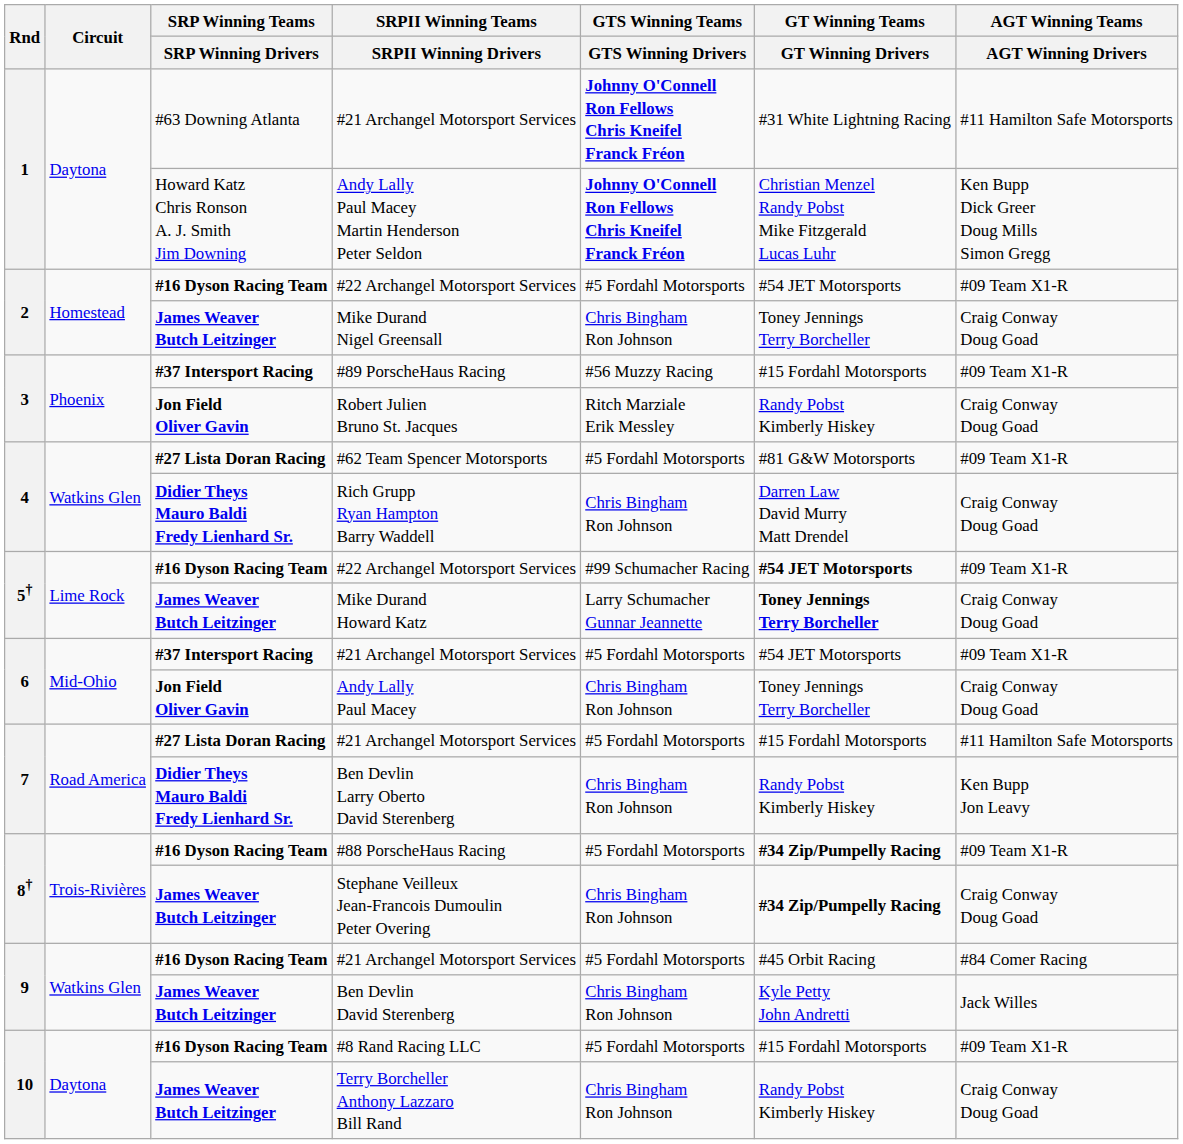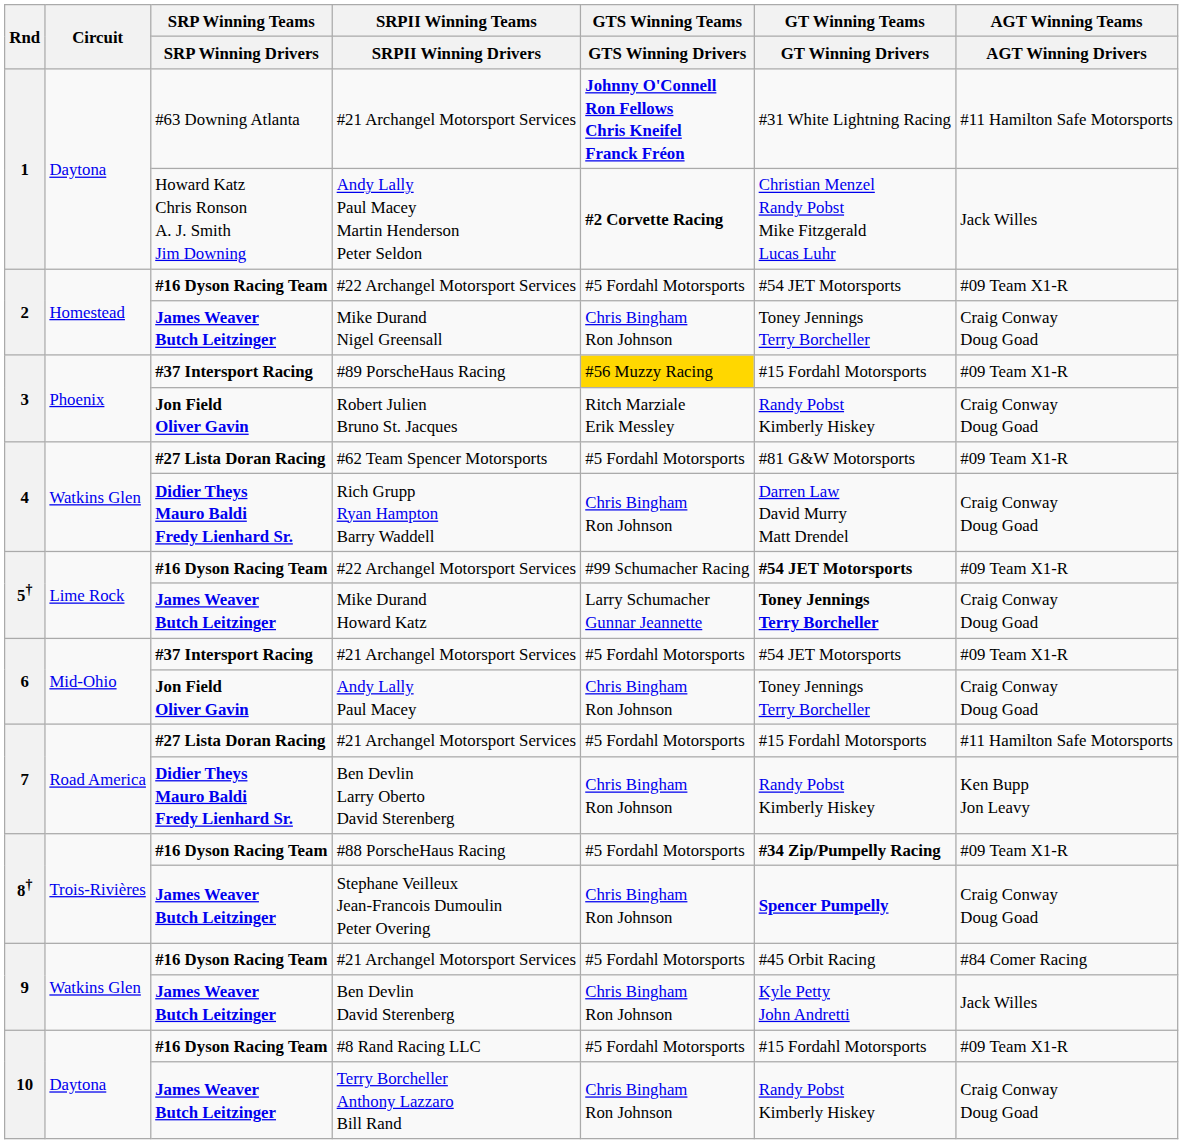Andy Lally Paul Macey Martin Henderson Peter Seldon | GTS Winning Teams / GTS Winning Drivers: Johnny O'Connell Ron Fellows Chris Kneifel Franck Fréon -> #2 Corvette Racing
Andy Lally Paul Macey Martin Henderson Peter Seldon | AGT Winning Teams / AGT Winning Drivers: Ken Bupp Dick Greer Doug Mills Simon Gregg -> Jack Willes
#89 PorscheHaus Racing | GTS Winning Teams / GTS Winning Drivers: no background -> gold background
Stephane Veilleux Jean-Francois Dumoulin Peter Overing | GT Winning Teams / GT Winning Drivers: #34 Zip/Pumpelly Racing -> Spencer Pumpelly
